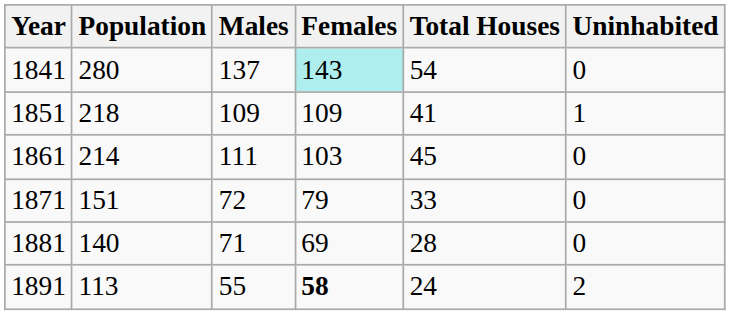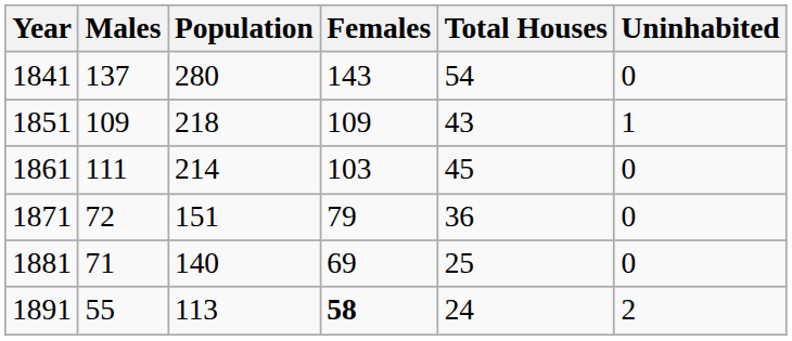columns swapped: Population <-> Males
1841 | Females: paleturquoise background -> no background
1851 | Total Houses: 41 -> 43
1871 | Total Houses: 33 -> 36
1881 | Total Houses: 28 -> 25
